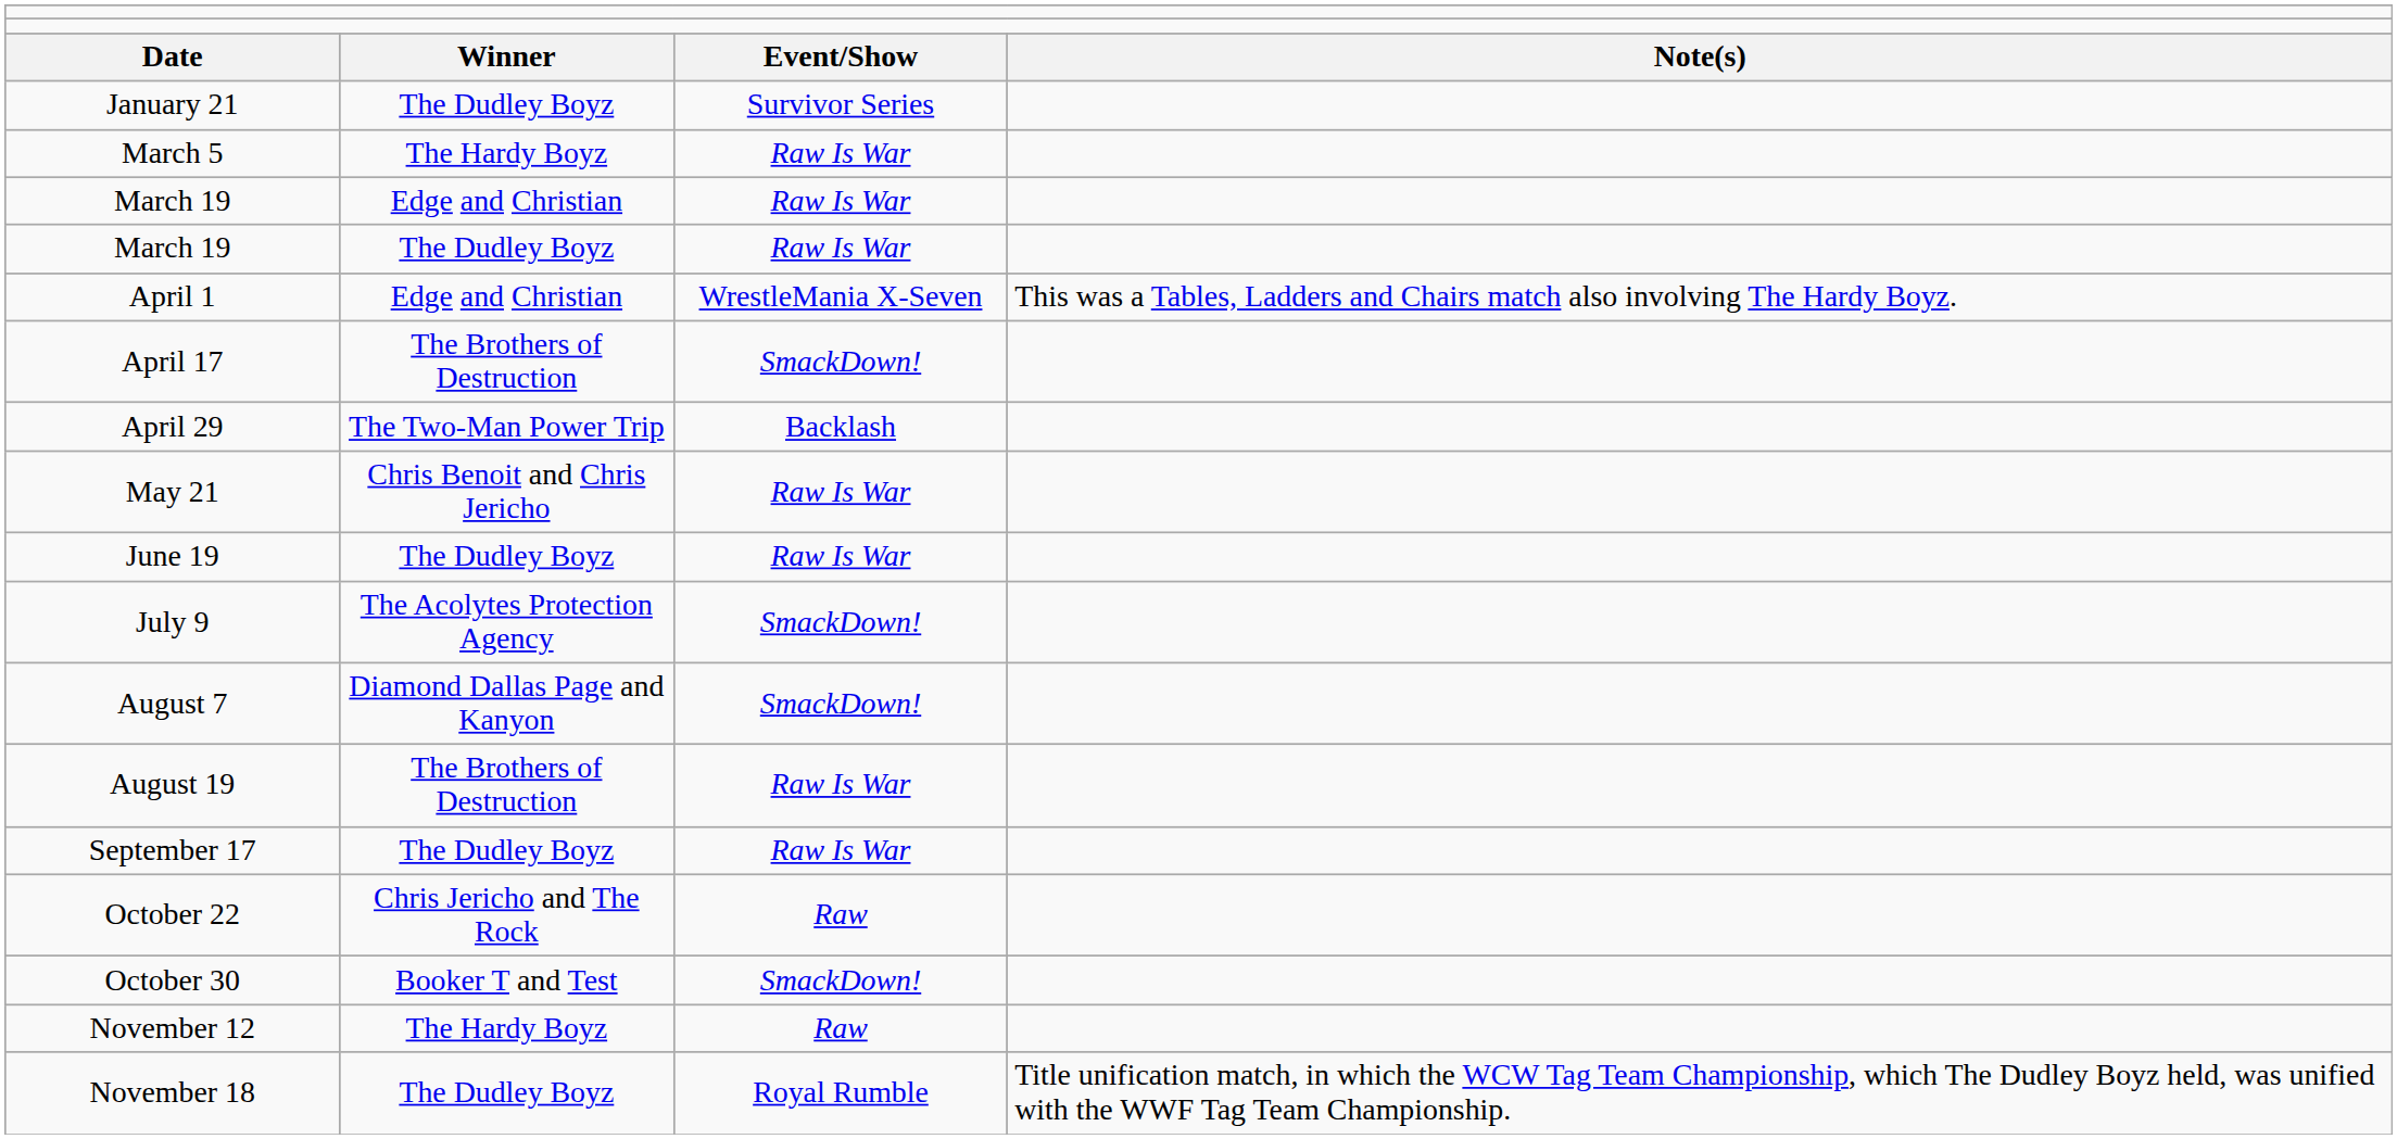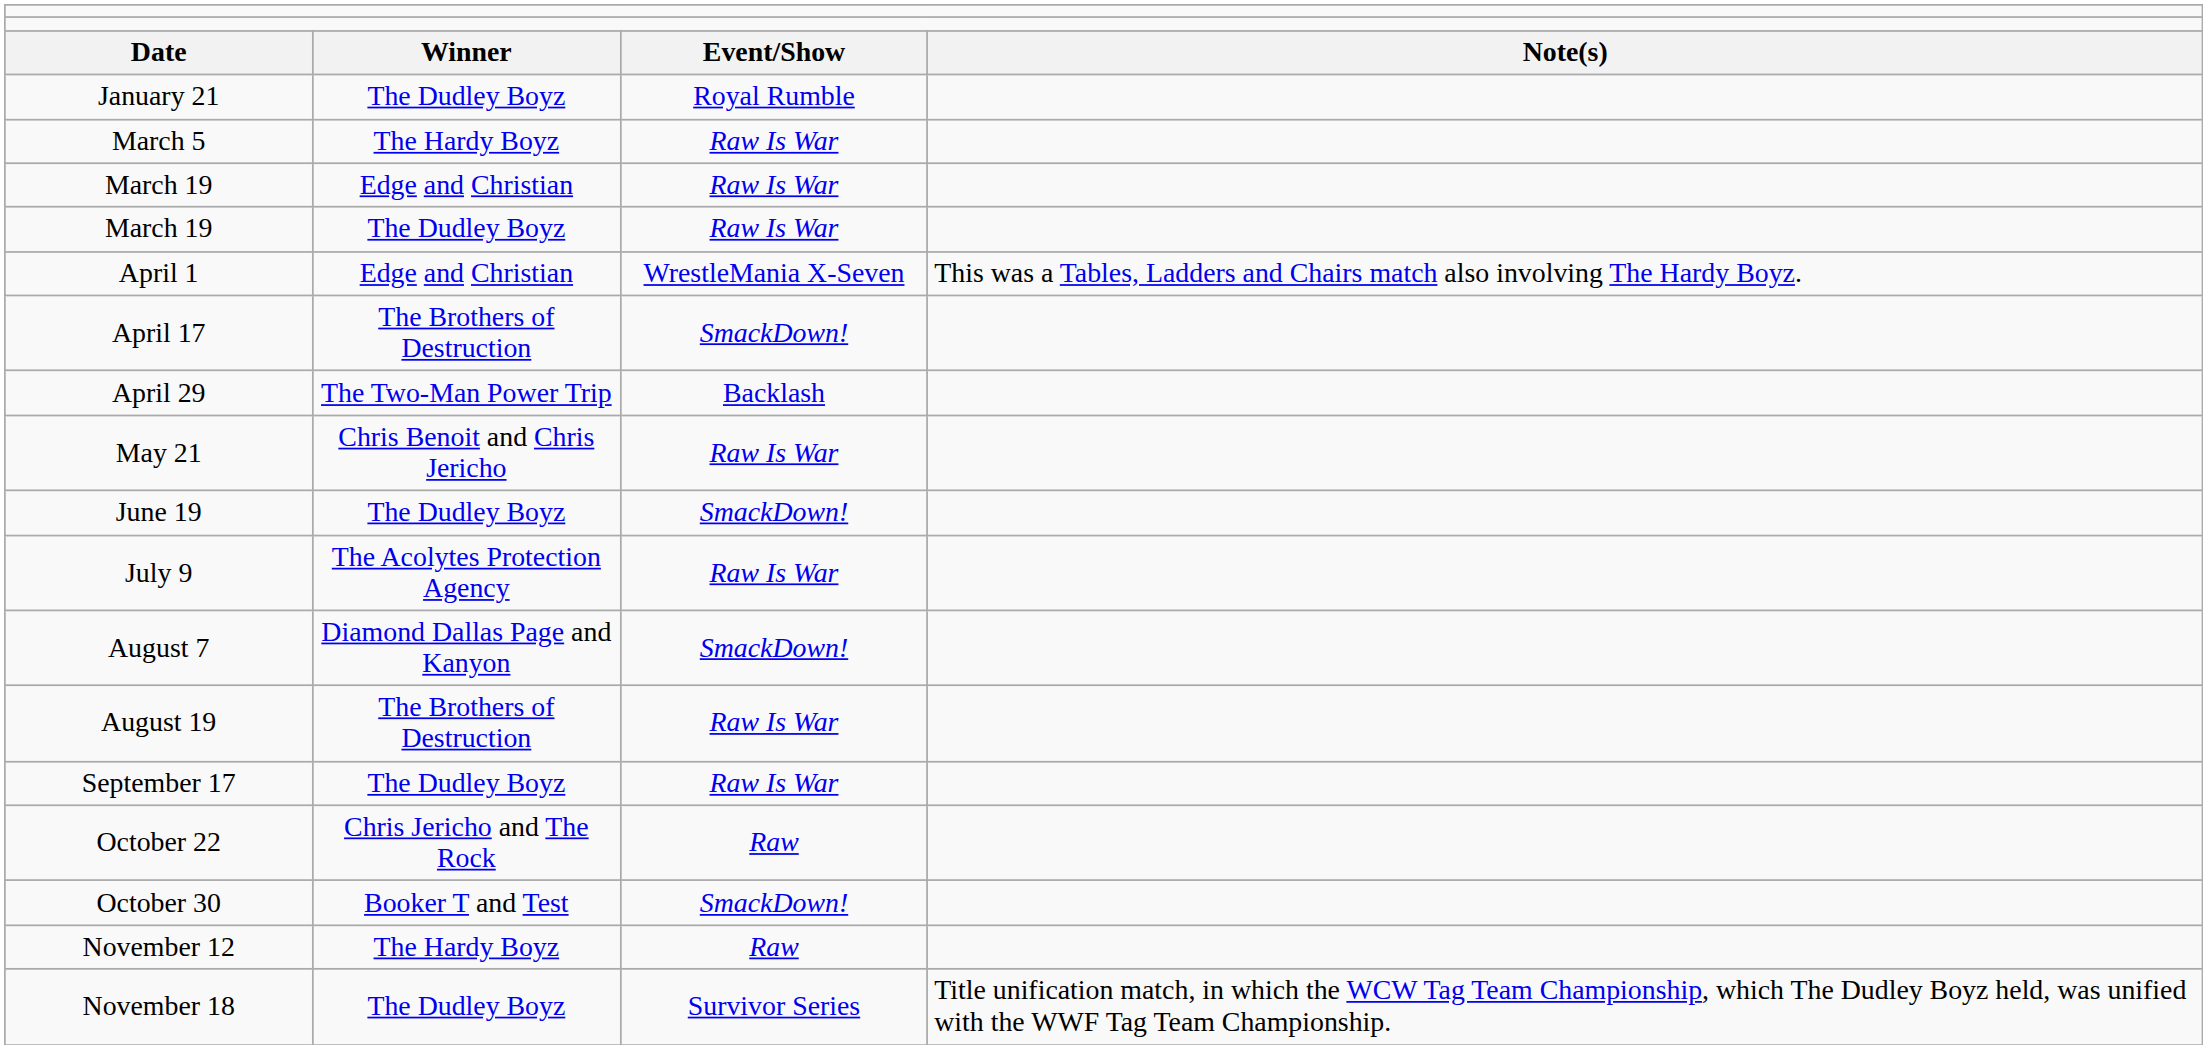January 21 | column 3: Survivor Series -> Royal Rumble
June 19 | column 3: Raw Is War -> SmackDown!
July 9 | column 3: SmackDown! -> Raw Is War
November 18 | column 3: Royal Rumble -> Survivor Series
